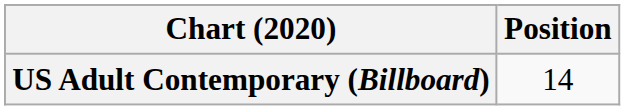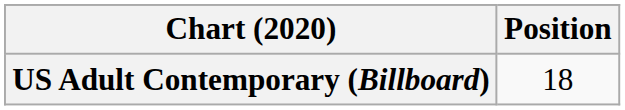US Adult Contemporary (Billboard) | Position: 14 -> 18
